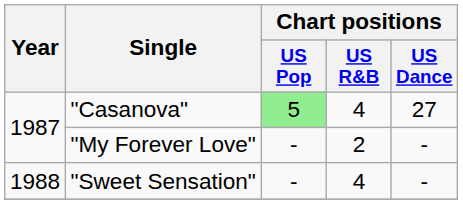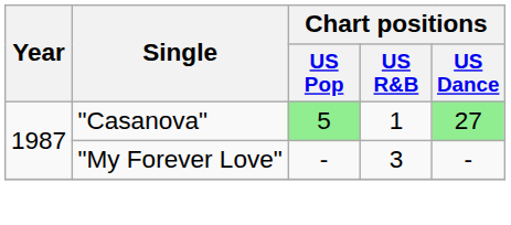"Casanova" | Chart positions / US R&B: 4 -> 1
"Casanova" | Chart positions / US Dance: no background -> lightgreen background
"My Forever Love" | Chart positions / US R&B: 2 -> 3
- row: 1988 | "Sweet Sensation" | - | 4 | -
